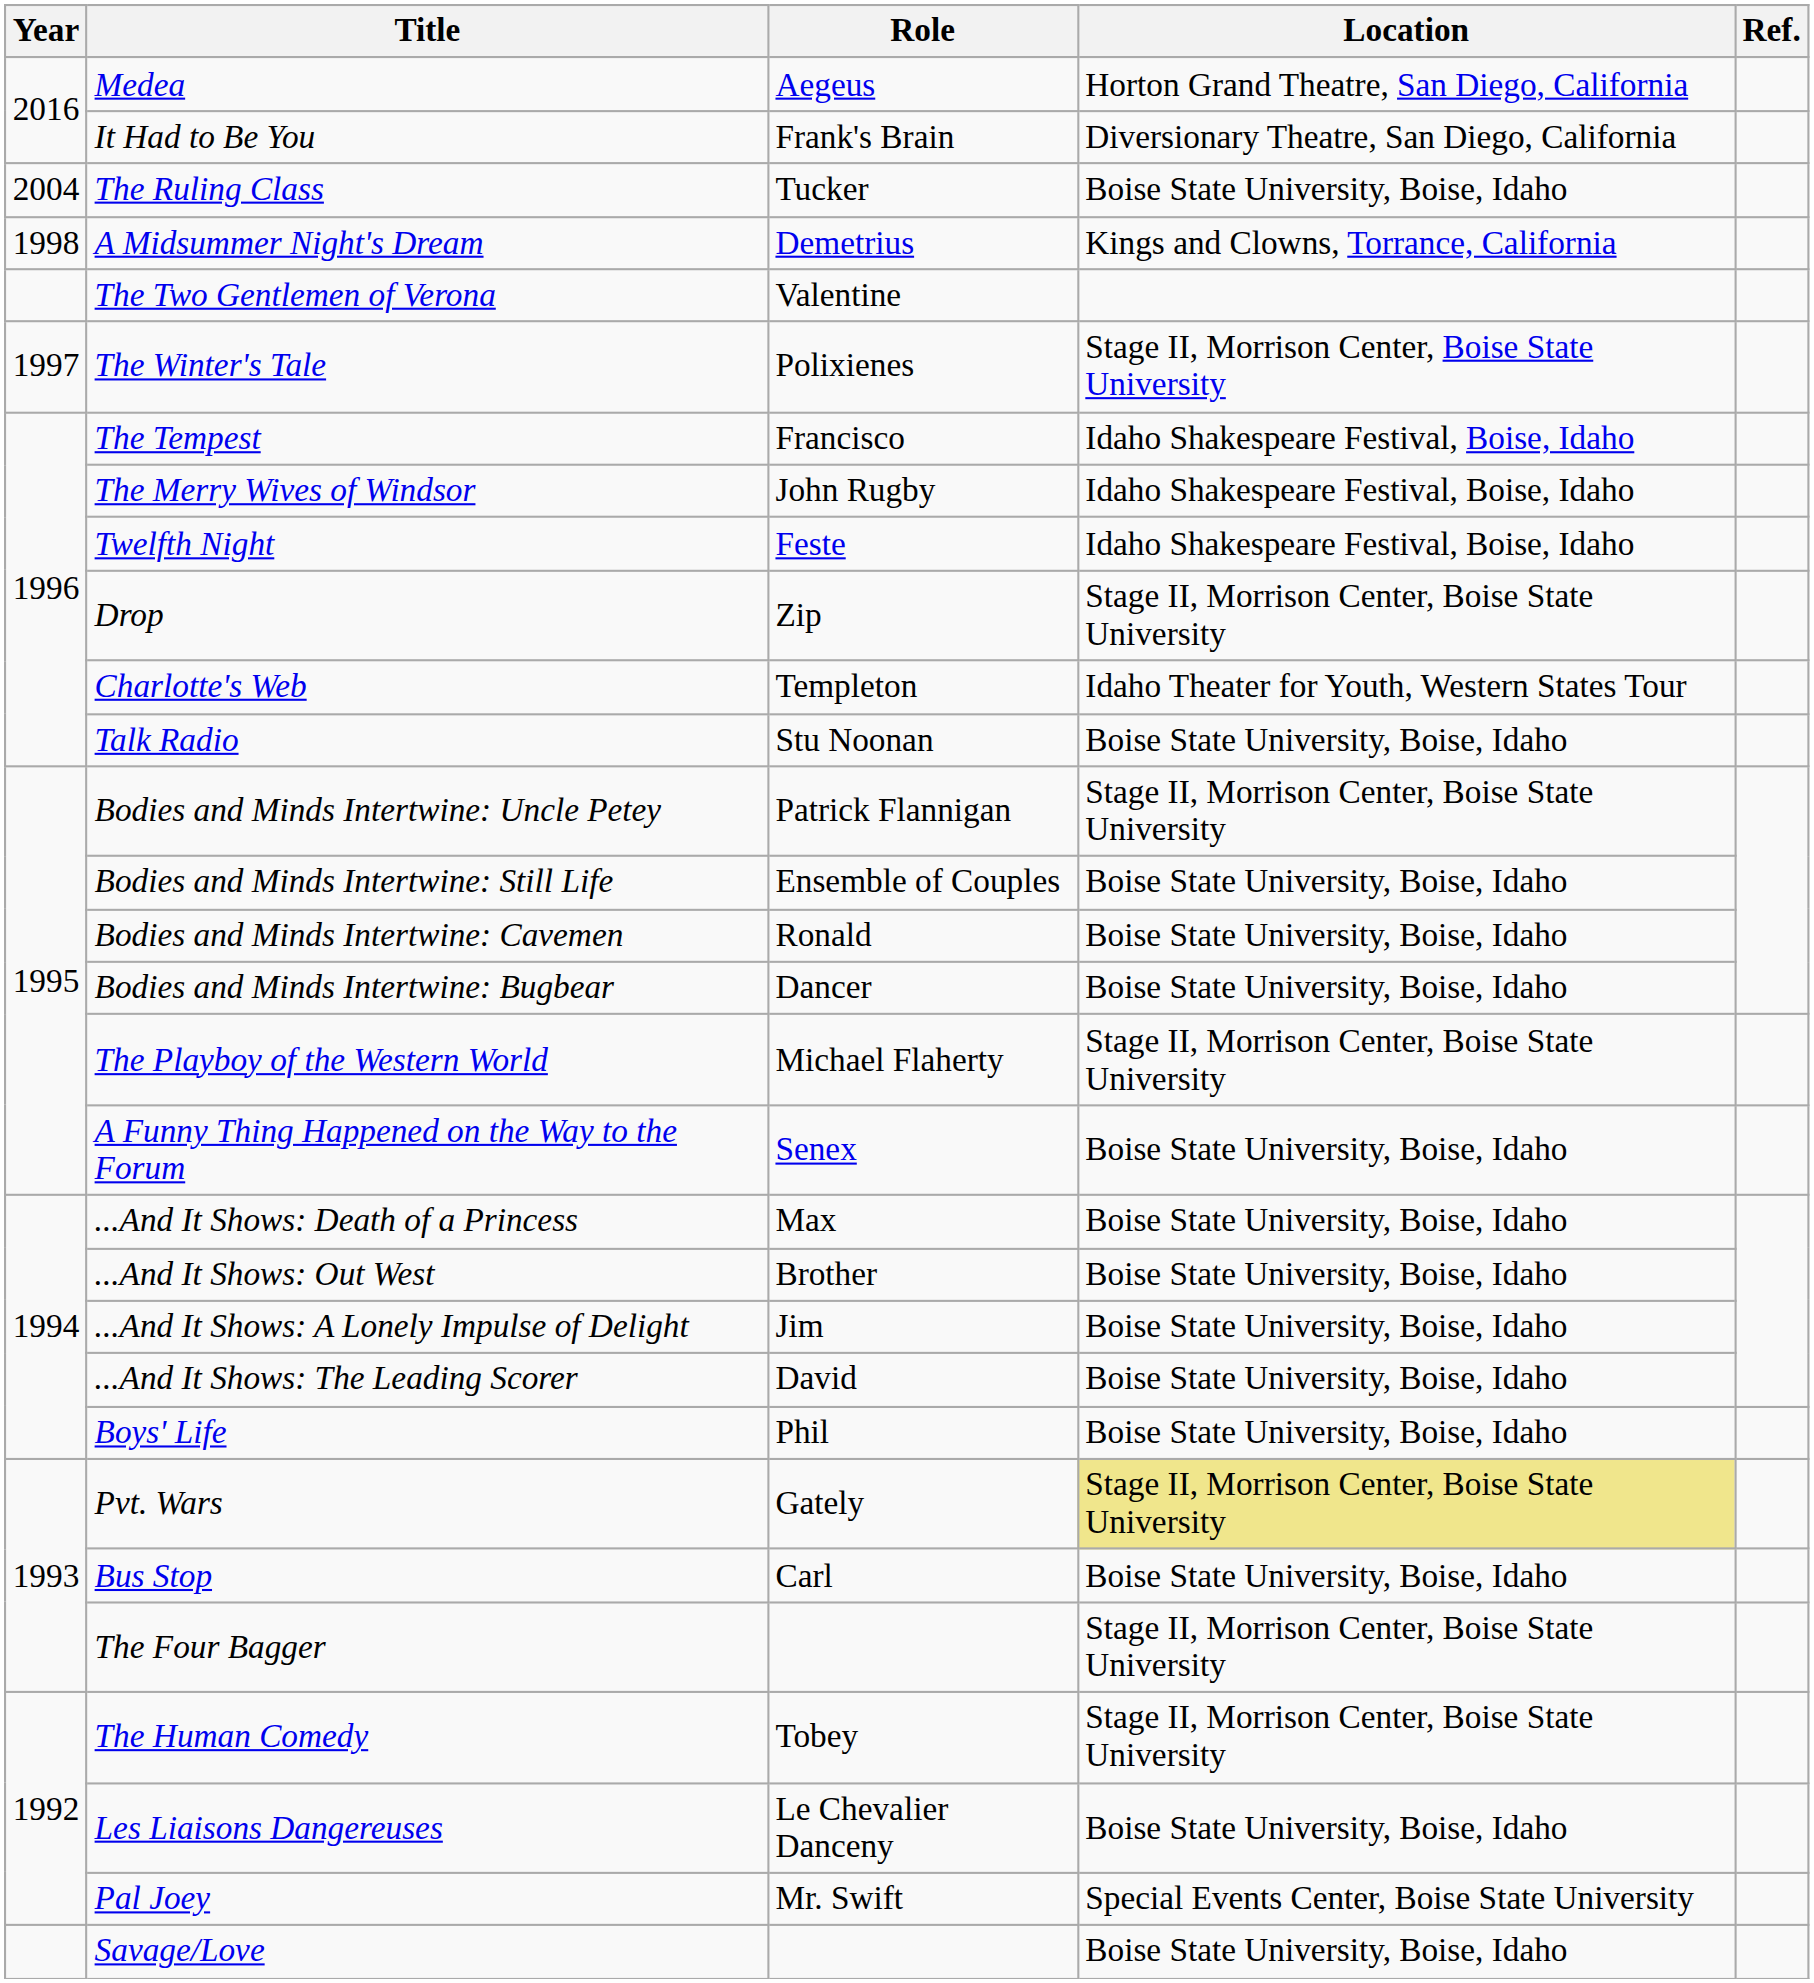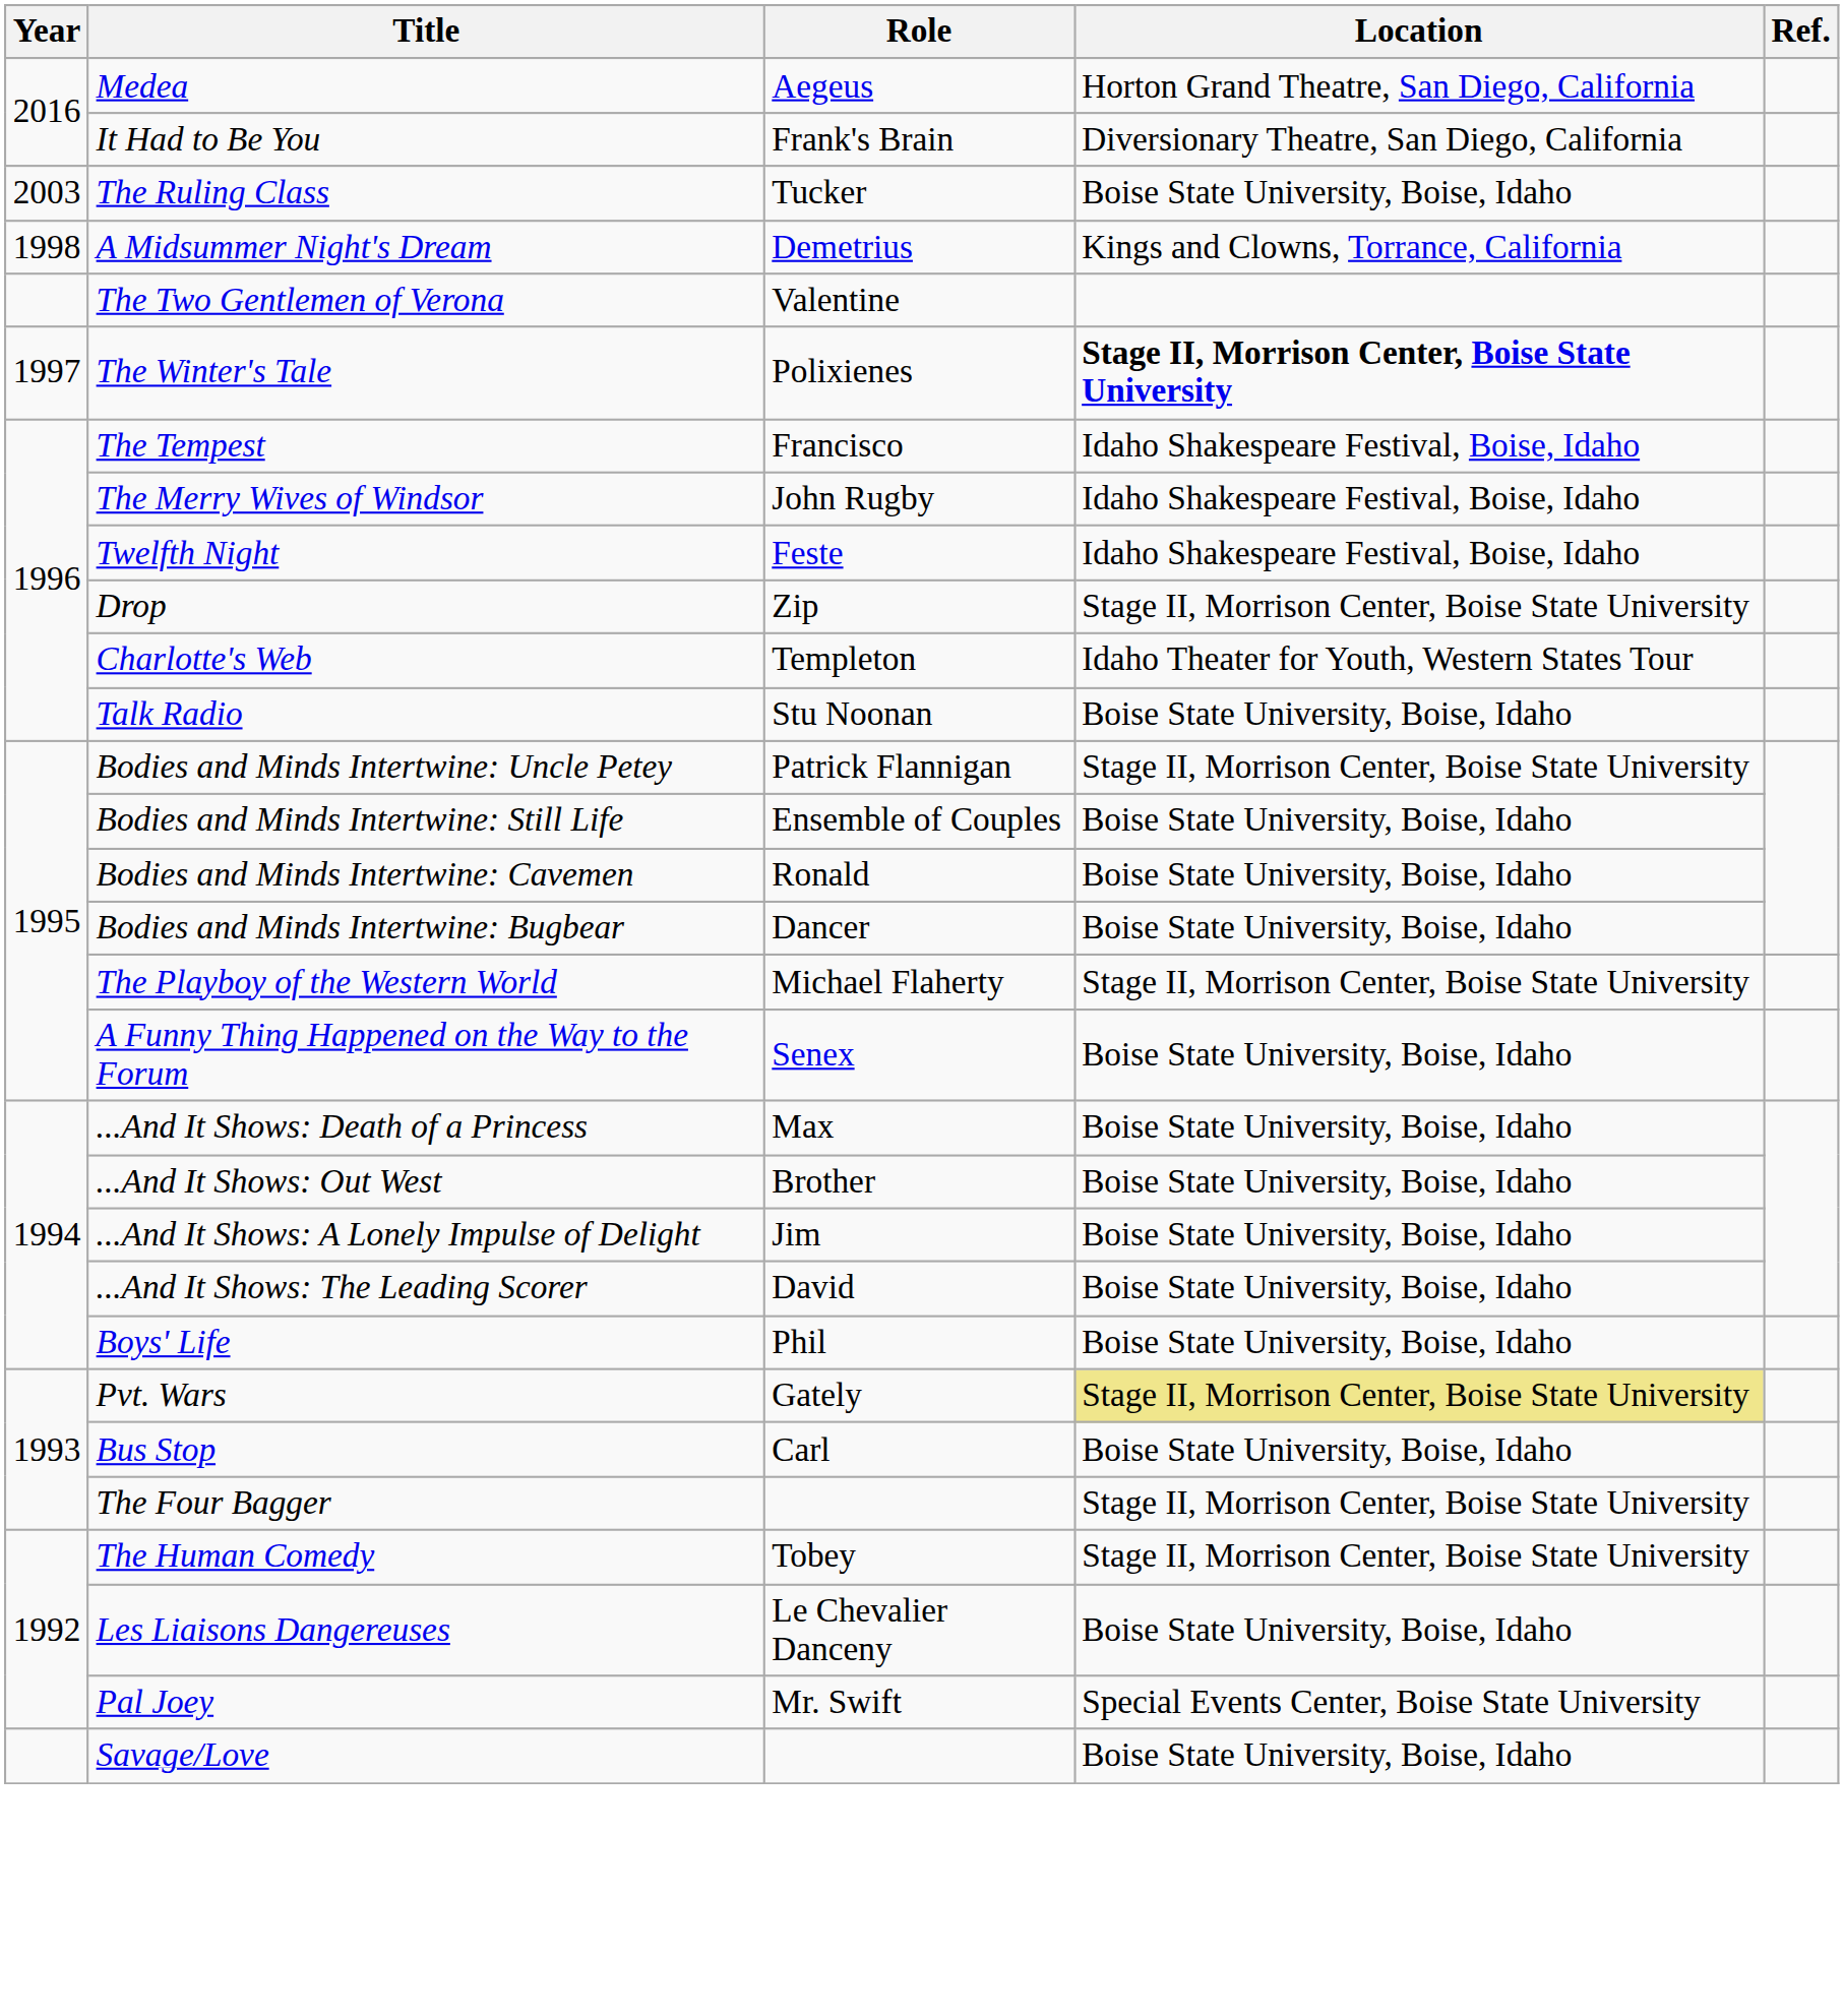The Ruling Class | Year: 2004 -> 2003
The Winter's Tale | Location: normal -> bold
